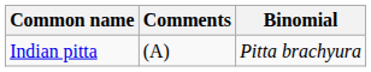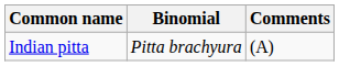columns swapped: Binomial <-> Comments
